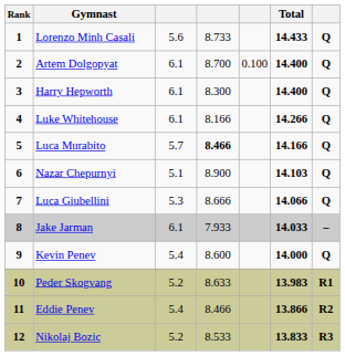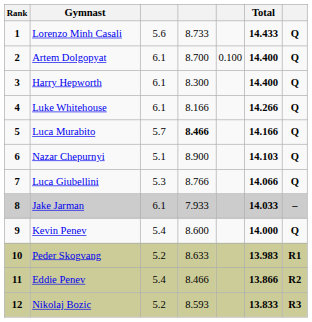Luca Giubellini | column 4: 8.666 -> 8.766
Nikolaj Bozic | column 4: 8.533 -> 8.593
